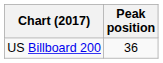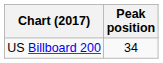US Billboard 200 | Peak position: 36 -> 34
